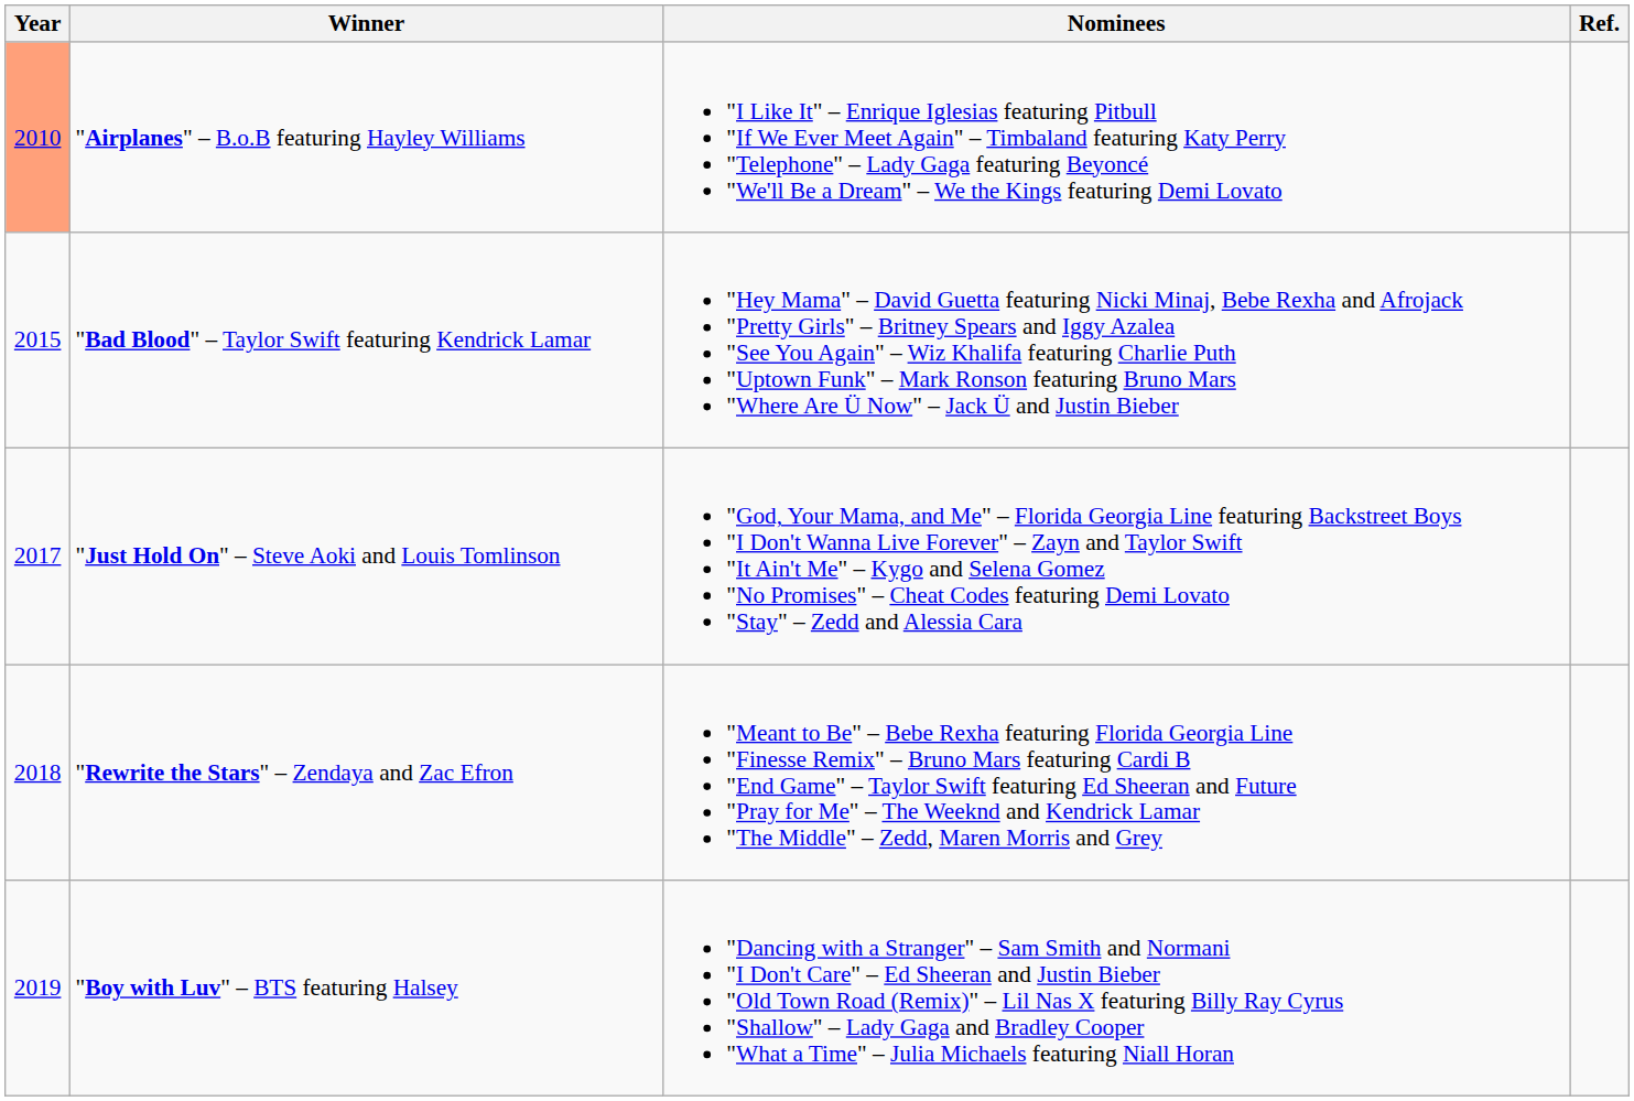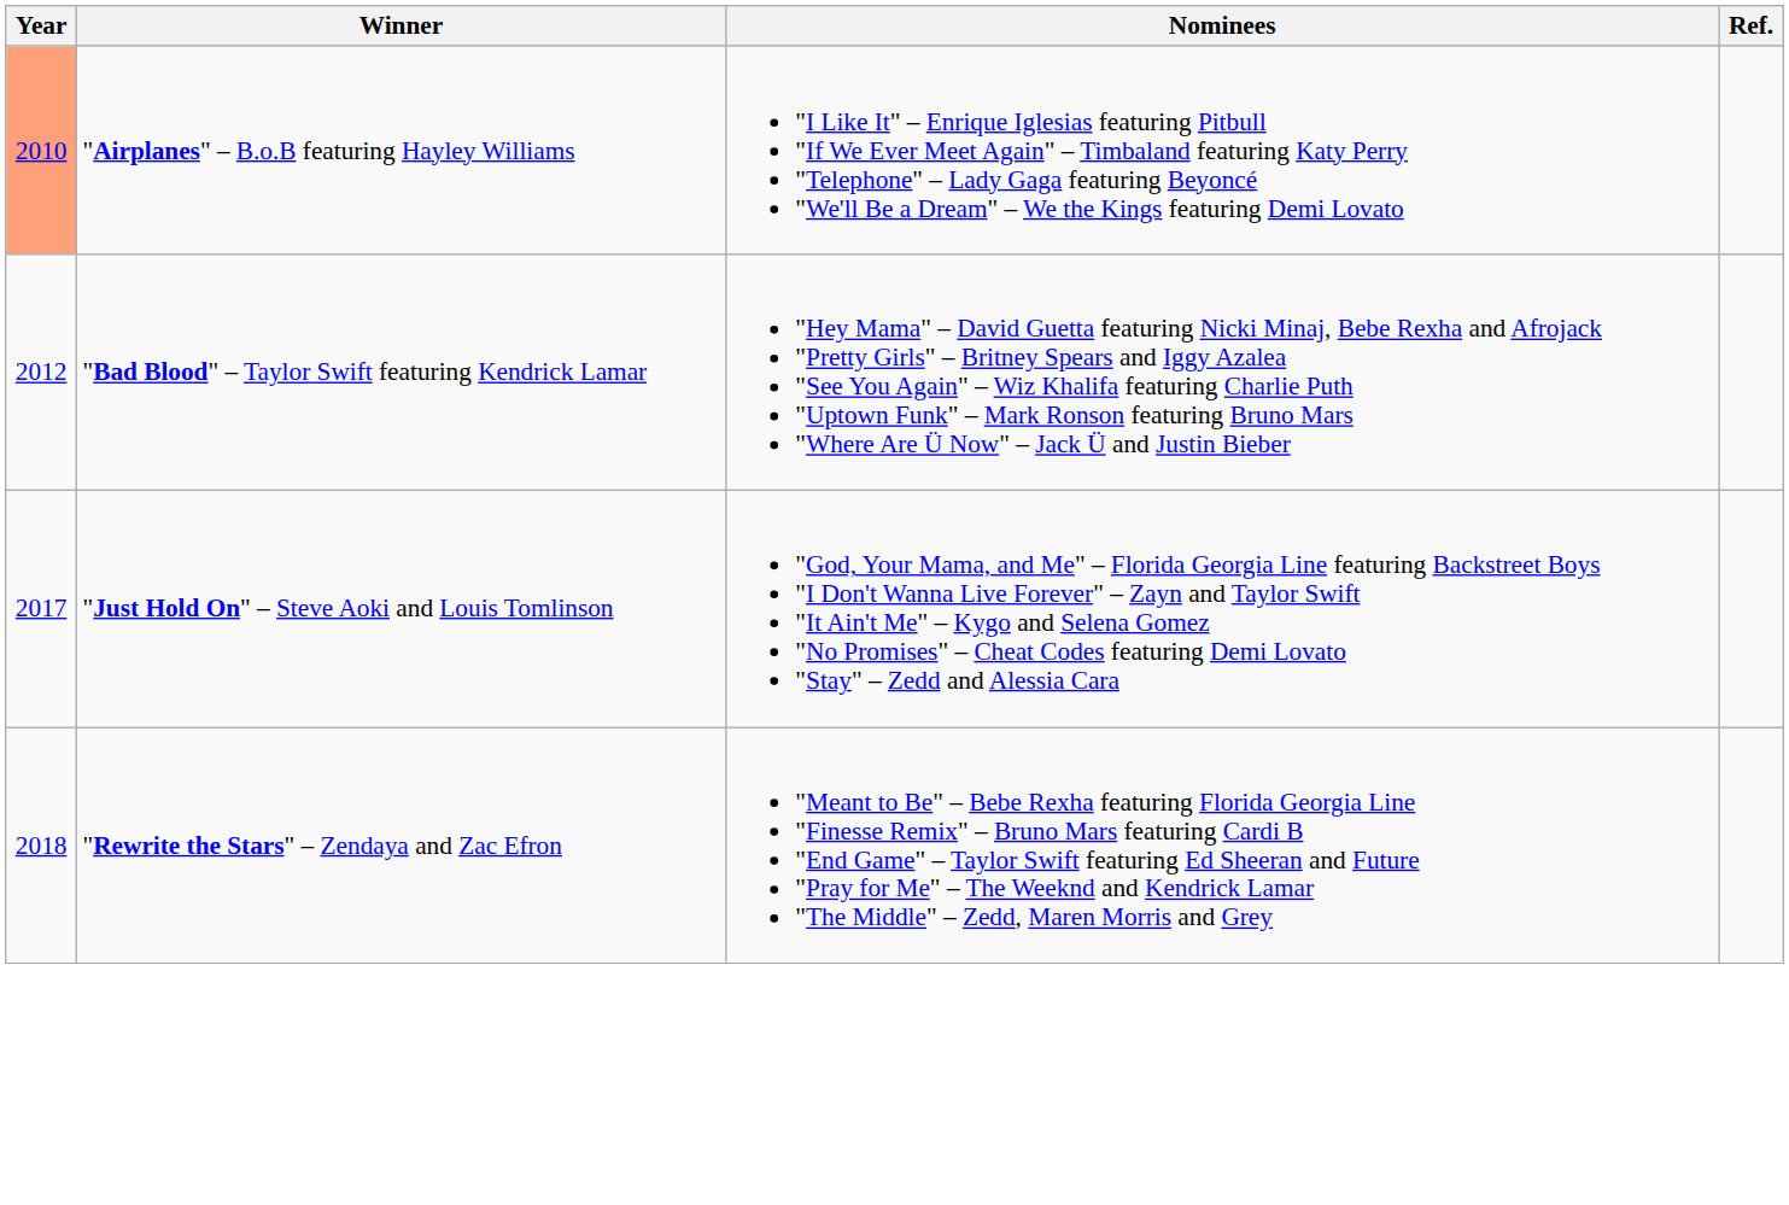"Bad Blood" – Taylor Swift featuring Kendrick Lamar | Year: 2015 -> 2012
- row: 2019 | "Boy with Luv" – BTS featuring Halsey | "Dancing with a Stranger" – Sam Smith and Normani "I Don't Care" – Ed Sheeran and Justin Bieber "Old Town Road (Remix)" – Lil Nas X featuring Billy Ray Cyrus "Shallow" – Lady Gaga and Bradley Cooper "What a Time" – Julia Michaels featuring Niall Horan
